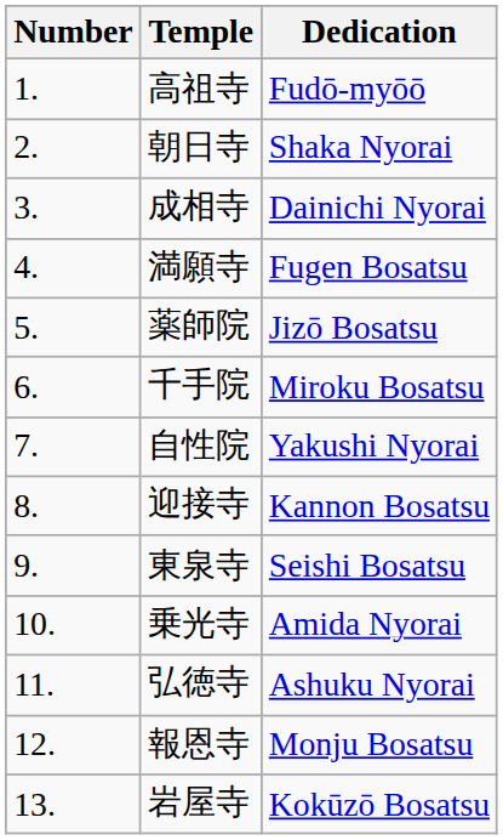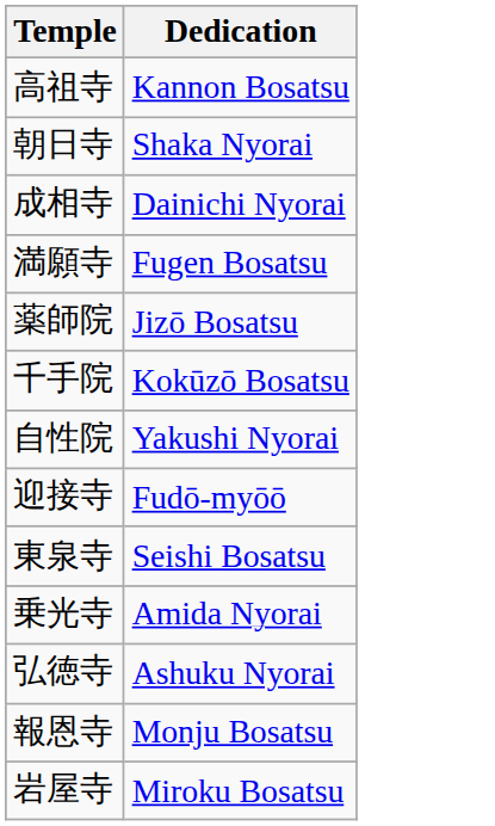- column: Number | 1. | 2. | 3. | 4. | 5. | 6. | 7. | 8. | 9. | 10. | 11. | 12. | 13.
高祖寺 | Dedication: Fudō-myōō -> Kannon Bosatsu
千手院 | Dedication: Miroku Bosatsu -> Kokūzō Bosatsu
迎接寺 | Dedication: Kannon Bosatsu -> Fudō-myōō
岩屋寺 | Dedication: Kokūzō Bosatsu -> Miroku Bosatsu
